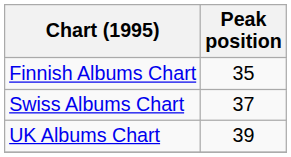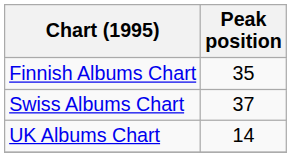UK Albums Chart | Peak position: 39 -> 14
